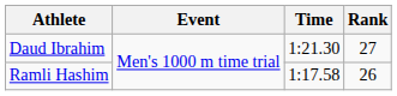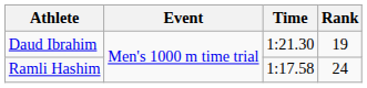Daud Ibrahim | Rank: 27 -> 19
Ramli Hashim | Rank: 26 -> 24
